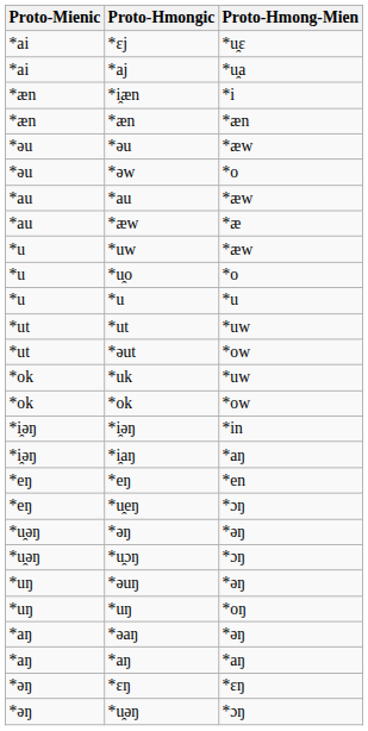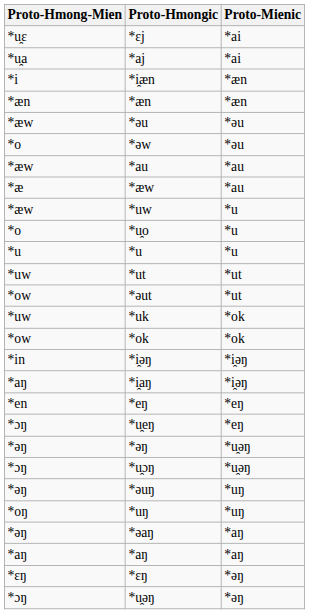columns swapped: Proto-Hmong-Mien <-> Proto-Mienic
